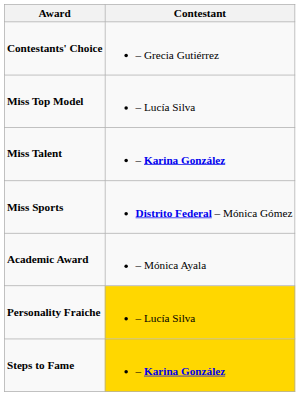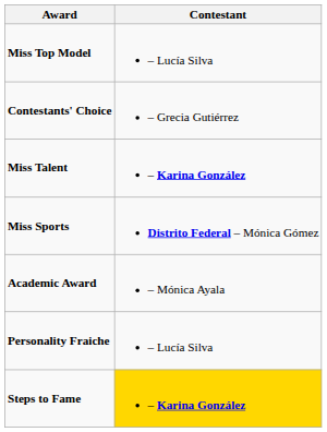rows swapped: Miss Top Model <-> Contestants' Choice
Personality Fraiche | Contestant: gold background -> no background
